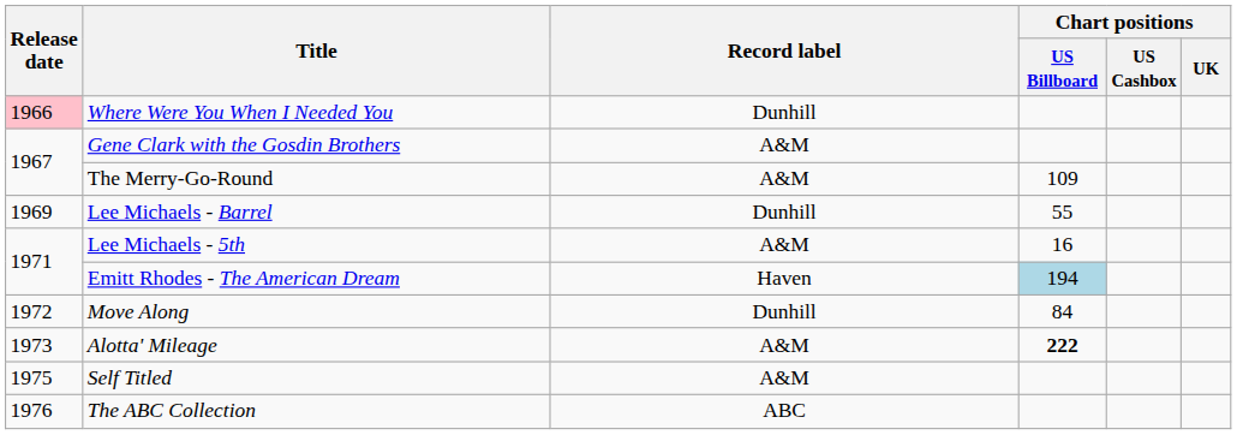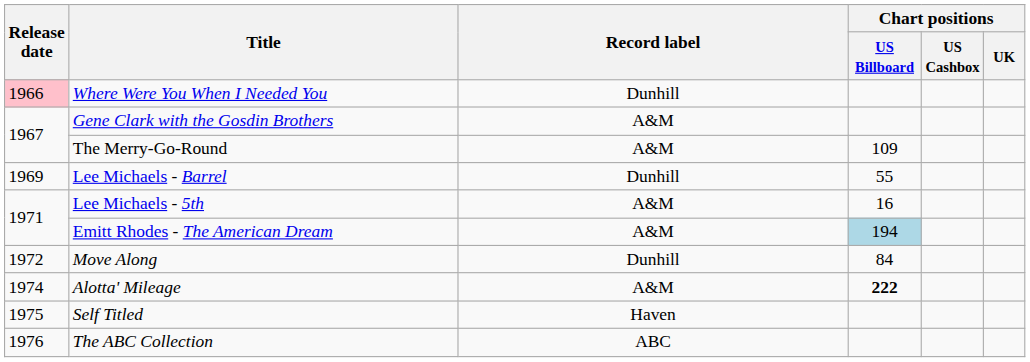Emitt Rhodes - The American Dream | Record label: Haven -> A&M
Alotta' Mileage | Release date: 1973 -> 1974
Self Titled | Record label: A&M -> Haven
